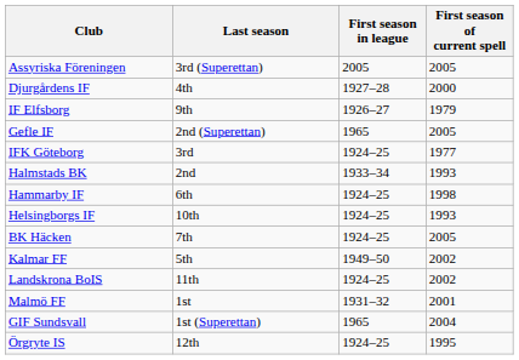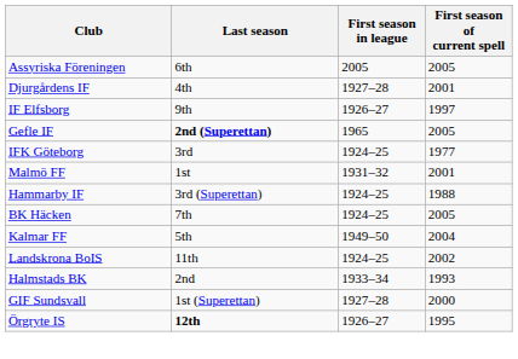Assyriska Föreningen | Last season: 3rd (Superettan) -> 6th
Djurgårdens IF | First season of current spell: 2000 -> 2001
IF Elfsborg | First season of current spell: 1979 -> 1997
Gefle IF | Last season: normal -> bold
rows swapped: Halmstads BK <-> Malmö FF
Hammarby IF | Last season: 6th -> 3rd (Superettan)
Hammarby IF | First season of current spell: 1998 -> 1988
- row: Helsingborgs IF | 10th | 1924–25 | 1993
Kalmar FF | First season of current spell: 2002 -> 2004
GIF Sundsvall | First season in league: 1965 -> 1927–28
GIF Sundsvall | First season of current spell: 2004 -> 2000
Örgryte IS | Last season: normal -> bold
Örgryte IS | First season in league: 1924–25 -> 1926–27
